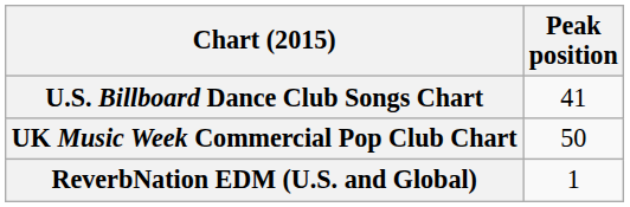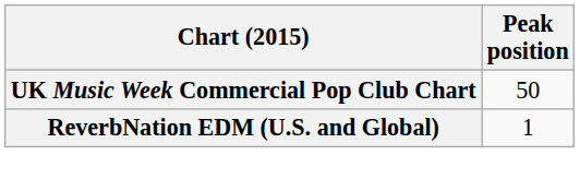- row: U.S. Billboard Dance Club Songs Chart | 41
